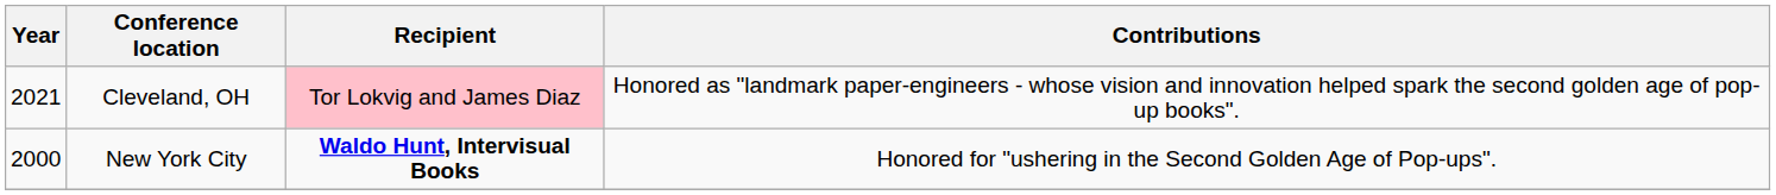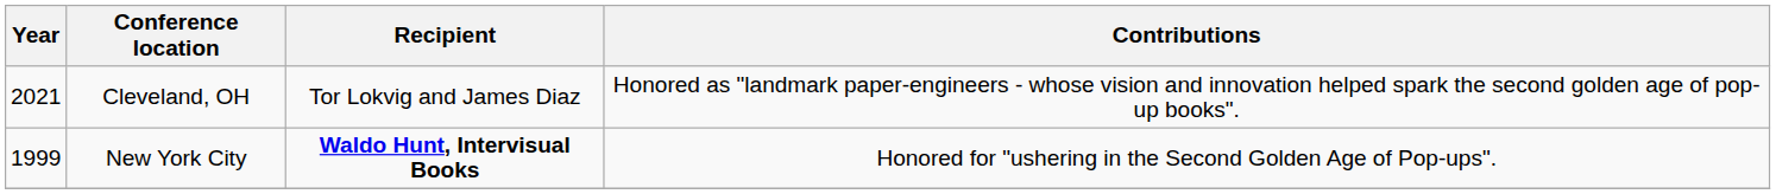Cleveland, OH | Recipient: pink background -> no background
New York City | Year: 2000 -> 1999
